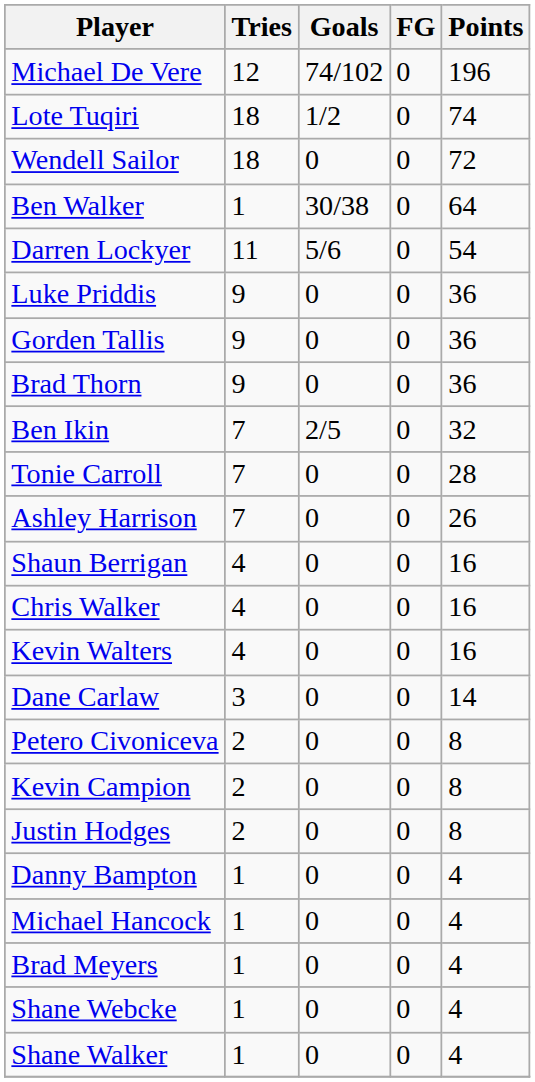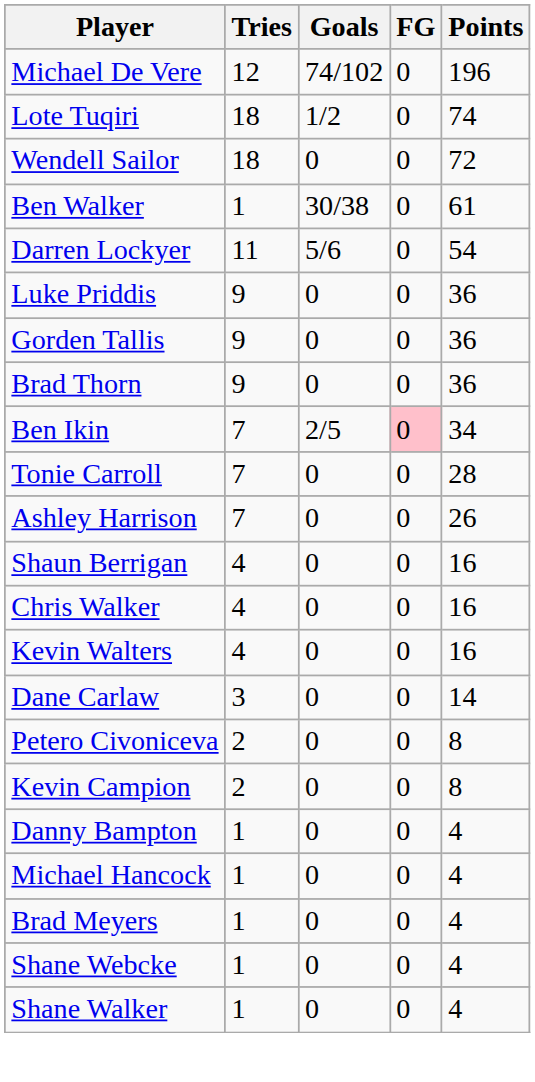Ben Walker | Points: 64 -> 61
Ben Ikin | FG: no background -> pink background
Ben Ikin | Points: 32 -> 34
- row: Justin Hodges | 2 | 0 | 0 | 8
